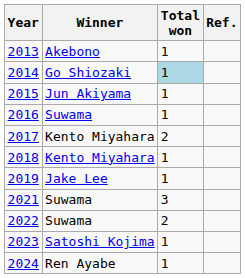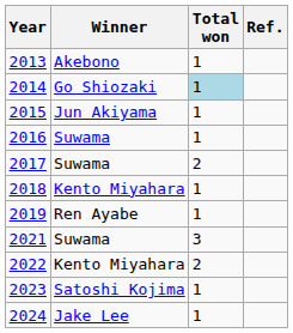2017 | Winner: Kento Miyahara -> Suwama
2019 | Winner: Jake Lee -> Ren Ayabe
2022 | Winner: Suwama -> Kento Miyahara
2024 | Winner: Ren Ayabe -> Jake Lee
